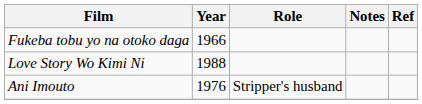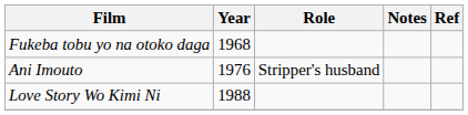Fukeba tobu yo na otoko daga | Year: 1966 -> 1968
rows swapped: Ani Imouto <-> Love Story Wo Kimi Ni
